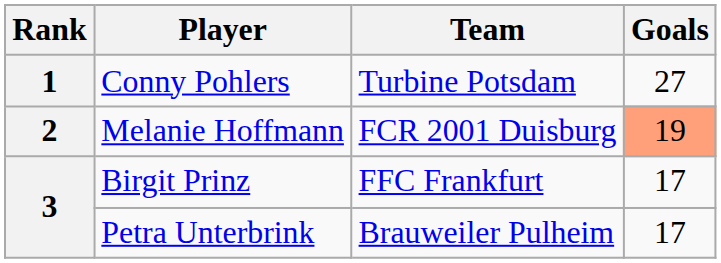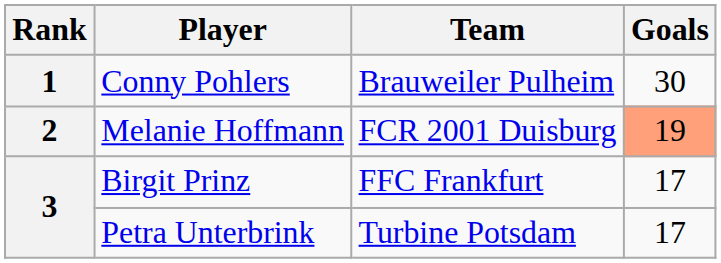Conny Pohlers | Team: Turbine Potsdam -> Brauweiler Pulheim
Conny Pohlers | Goals: 27 -> 30
Petra Unterbrink | Team: Brauweiler Pulheim -> Turbine Potsdam
